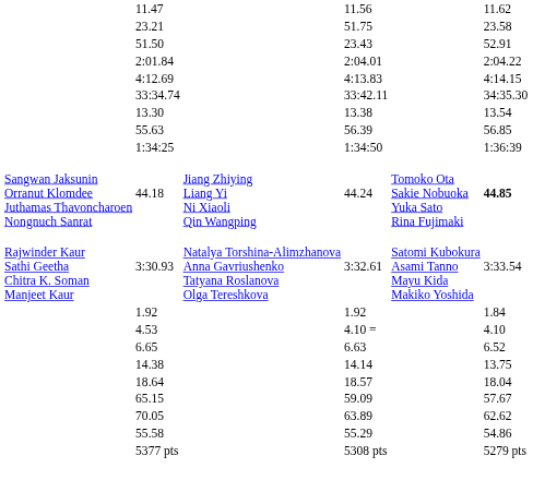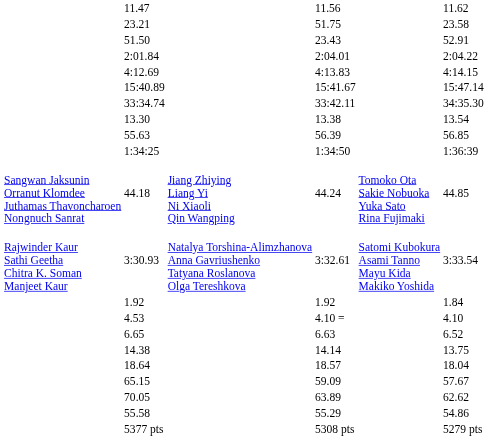+ row: 15:40.89 | 15:41.67 | 15:47.14
44.18 | column 7: bold -> normal
